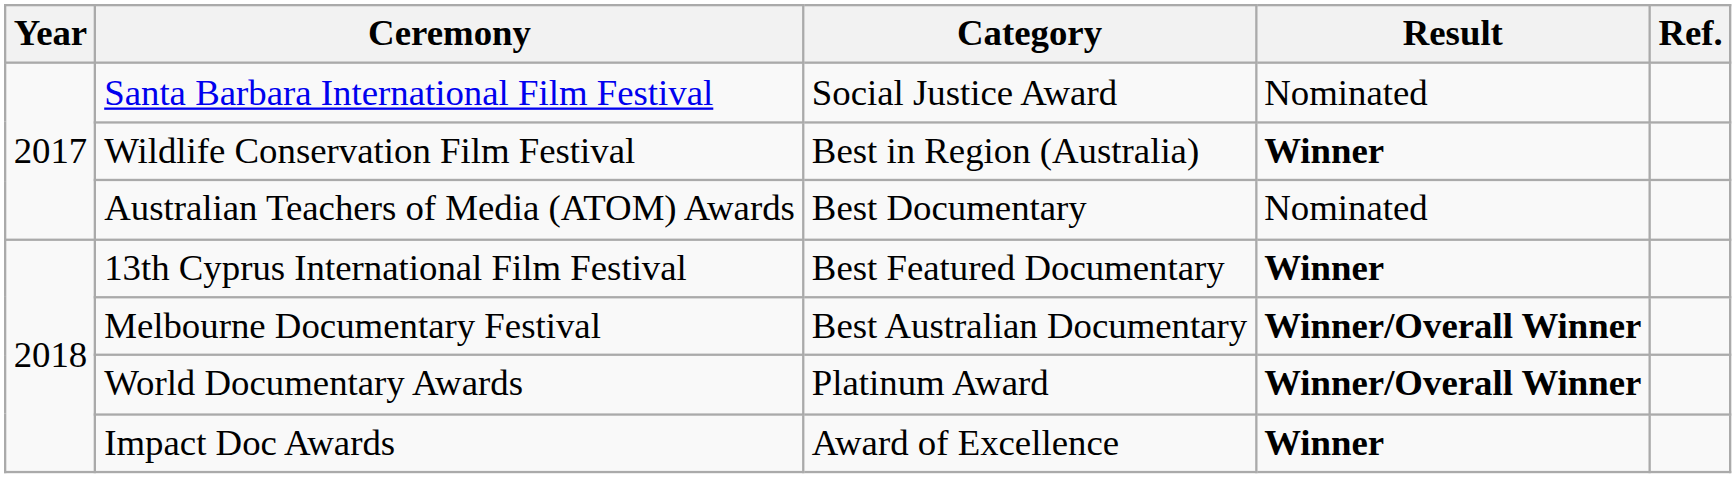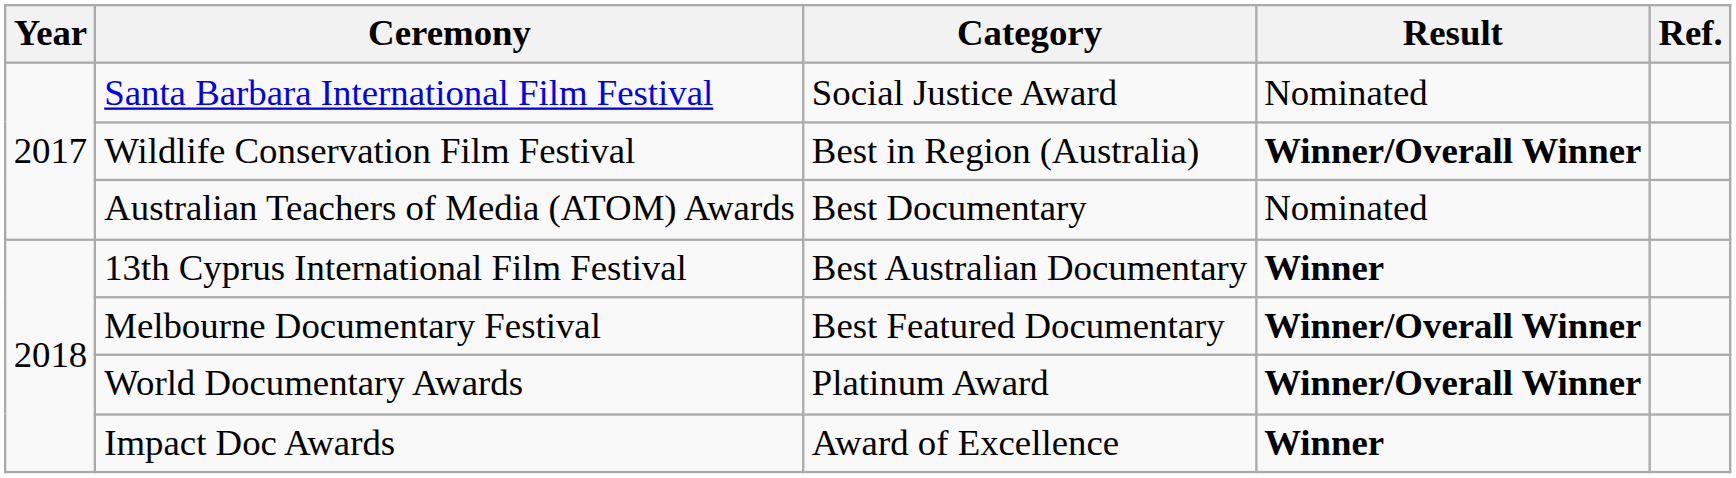Wildlife Conservation Film Festival | Result: Winner -> Winner/Overall Winner
13th Cyprus International Film Festival | Category: Best Featured Documentary -> Best Australian Documentary
Melbourne Documentary Festival | Category: Best Australian Documentary -> Best Featured Documentary
